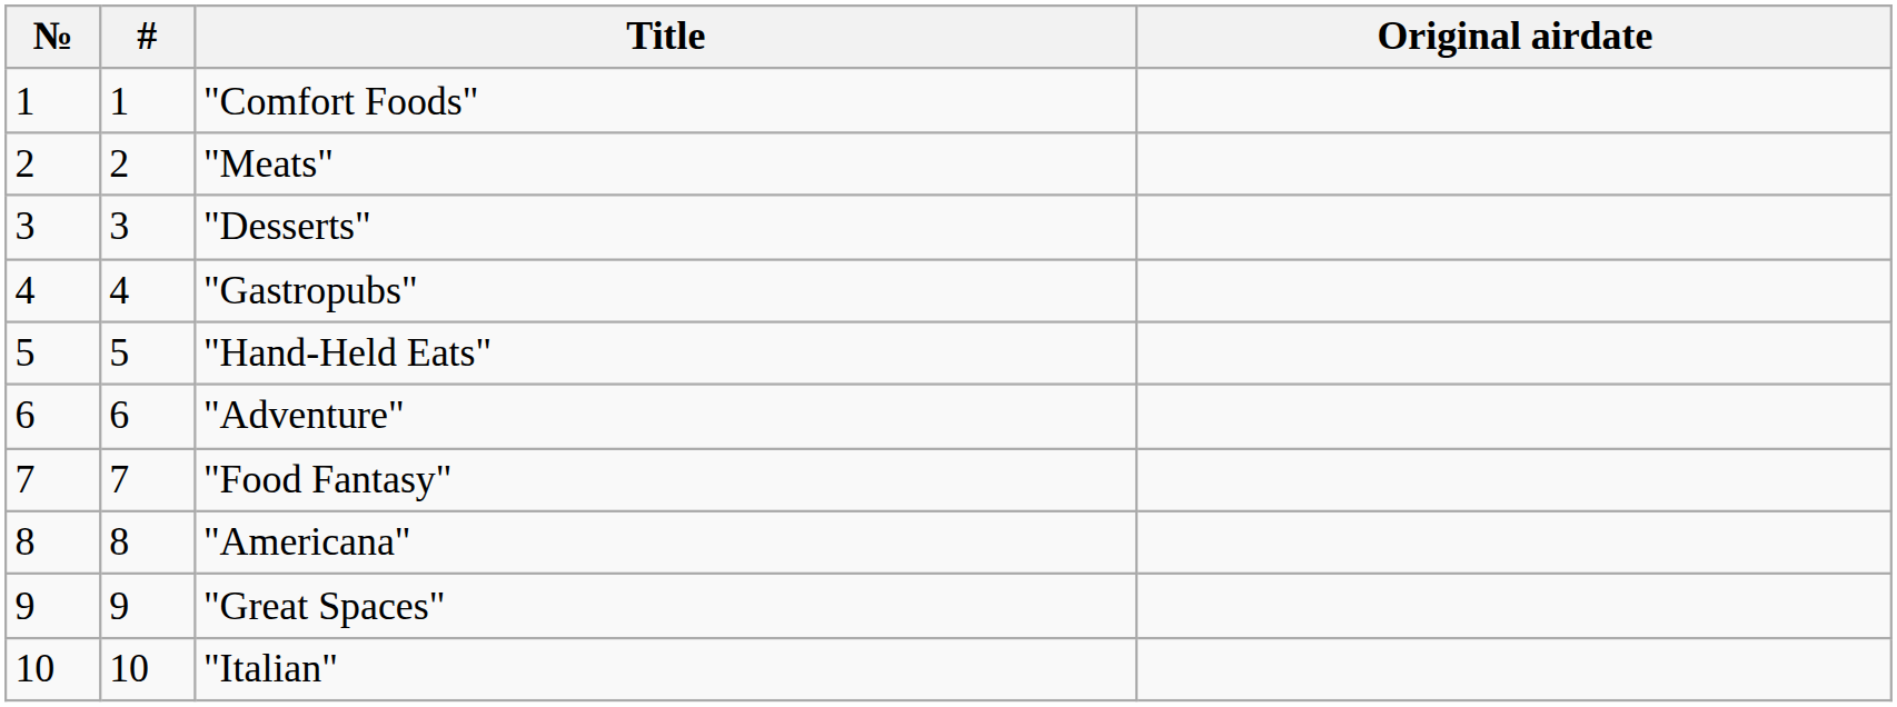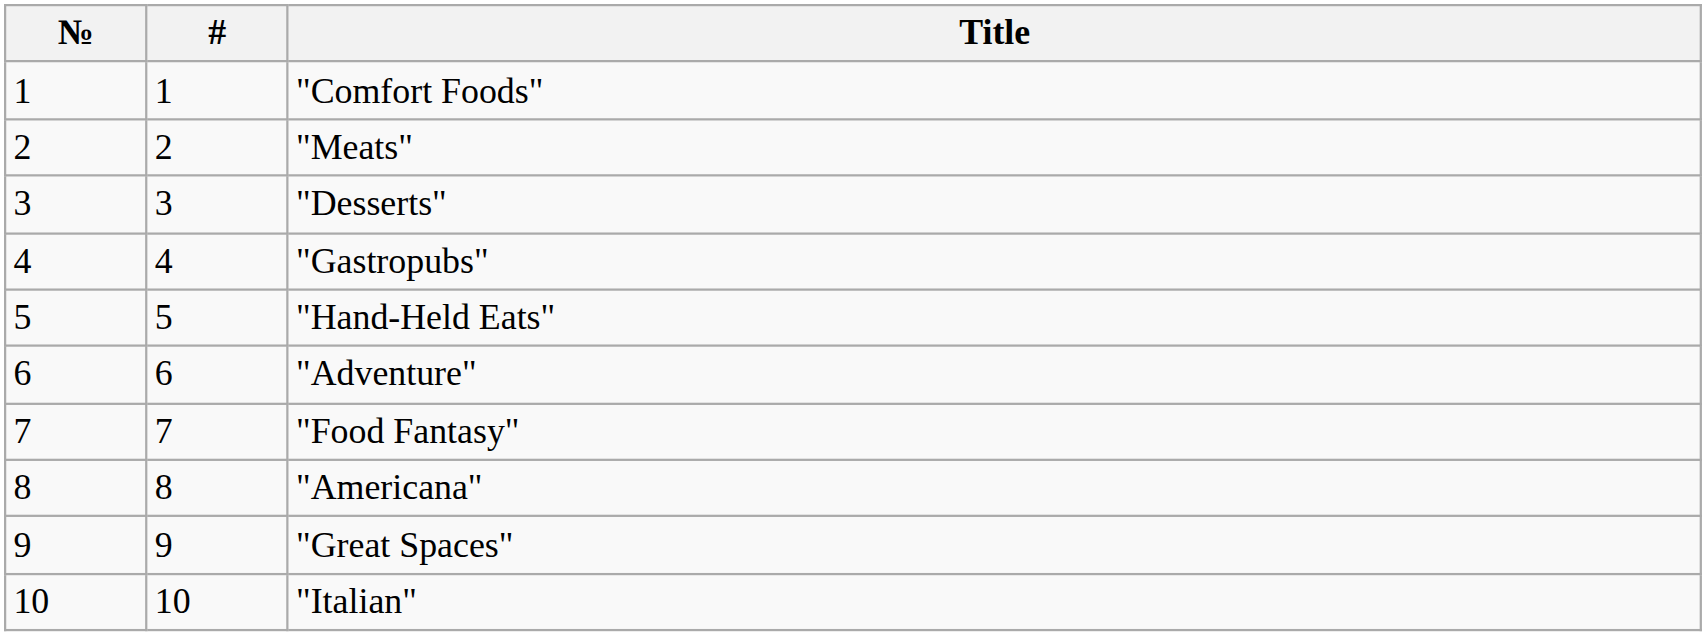- column: Original airdate
